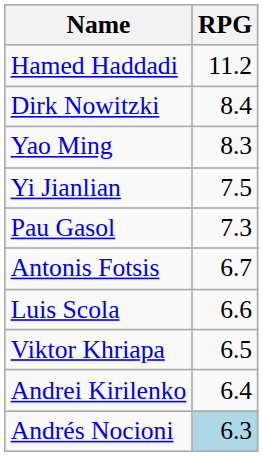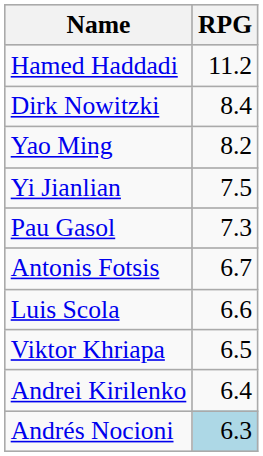Yao Ming | RPG: 8.3 -> 8.2
